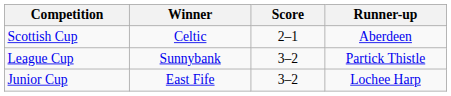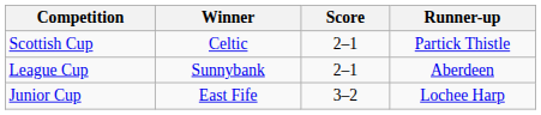Scottish Cup | Runner-up: Aberdeen -> Partick Thistle
League Cup | Score: 3–2 -> 2–1
League Cup | Runner-up: Partick Thistle -> Aberdeen
